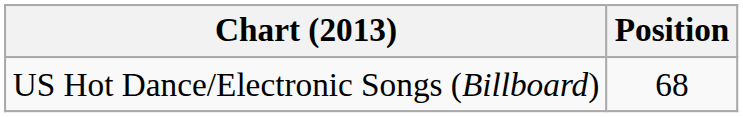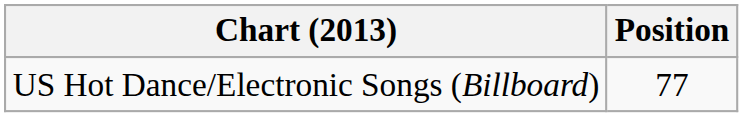US Hot Dance/Electronic Songs (Billboard) | Position: 68 -> 77
